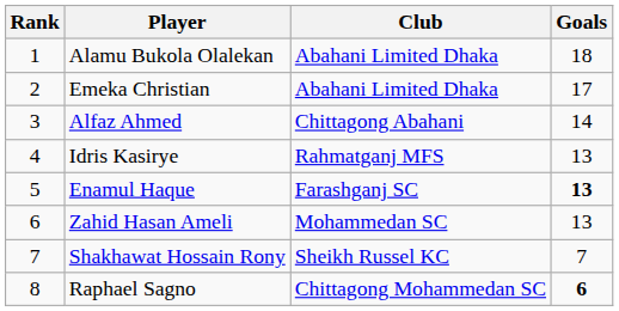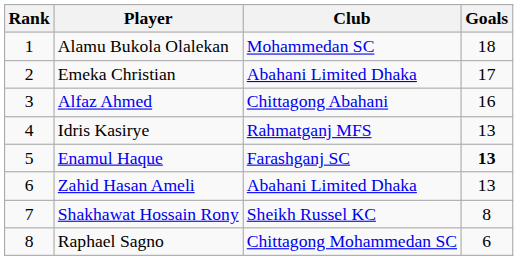Alamu Bukola Olalekan | Club: Abahani Limited Dhaka -> Mohammedan SC
Alfaz Ahmed | Goals: 14 -> 16
Zahid Hasan Ameli | Club: Mohammedan SC -> Abahani Limited Dhaka
Shakhawat Hossain Rony | Goals: 7 -> 8
Raphael Sagno | Goals: bold -> normal
